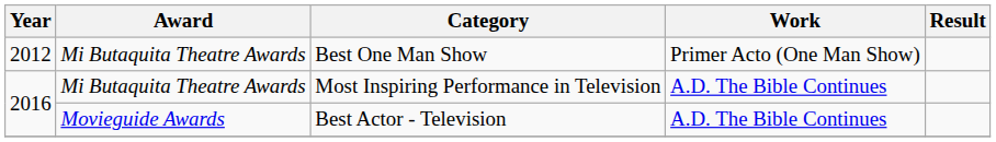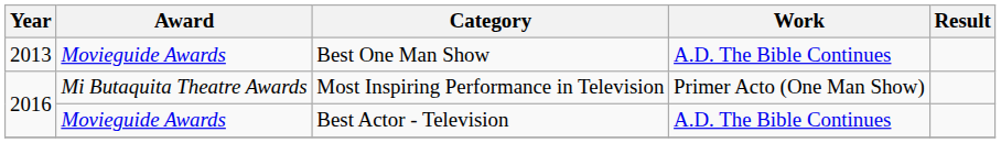Best One Man Show | Year: 2012 -> 2013
Best One Man Show | Award: Mi Butaquita Theatre Awards -> Movieguide Awards
Best One Man Show | Work: Primer Acto (One Man Show) -> A.D. The Bible Continues
Most Inspiring Performance in Television | Work: A.D. The Bible Continues -> Primer Acto (One Man Show)
